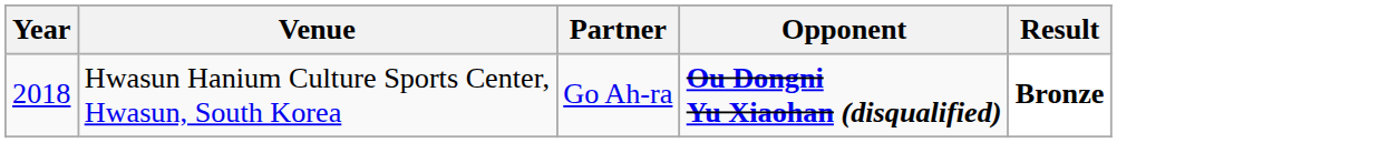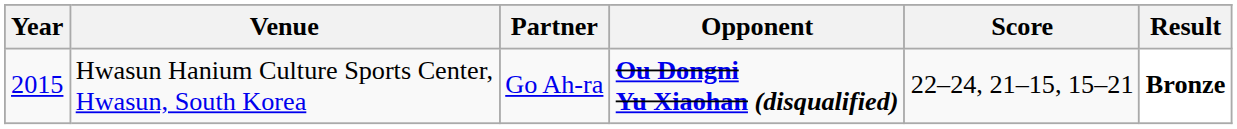+ column: Score | 22–24, 21–15, 15–21
Hwasun Hanium Culture Sports Center, Hwasun, South Korea | Year: 2018 -> 2015
